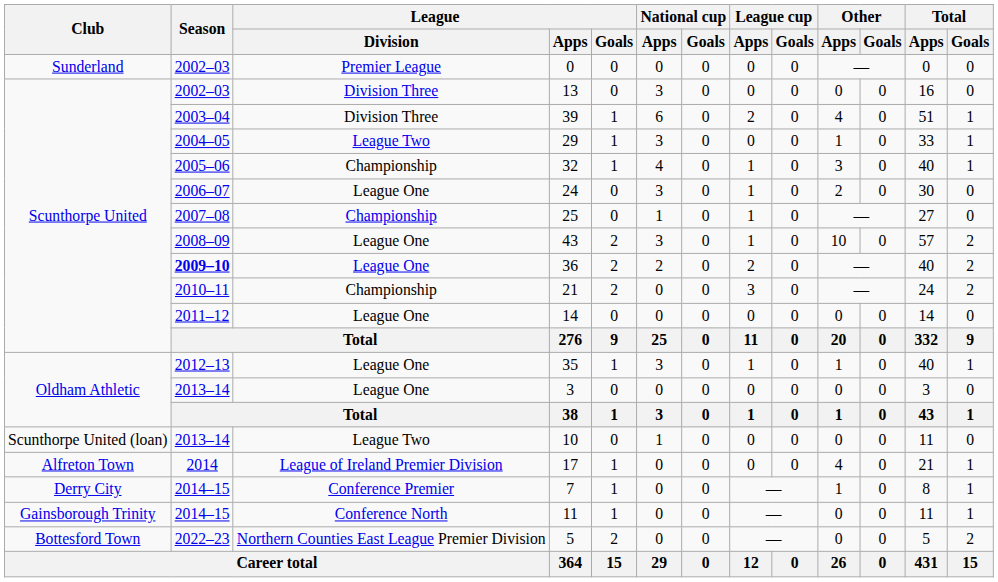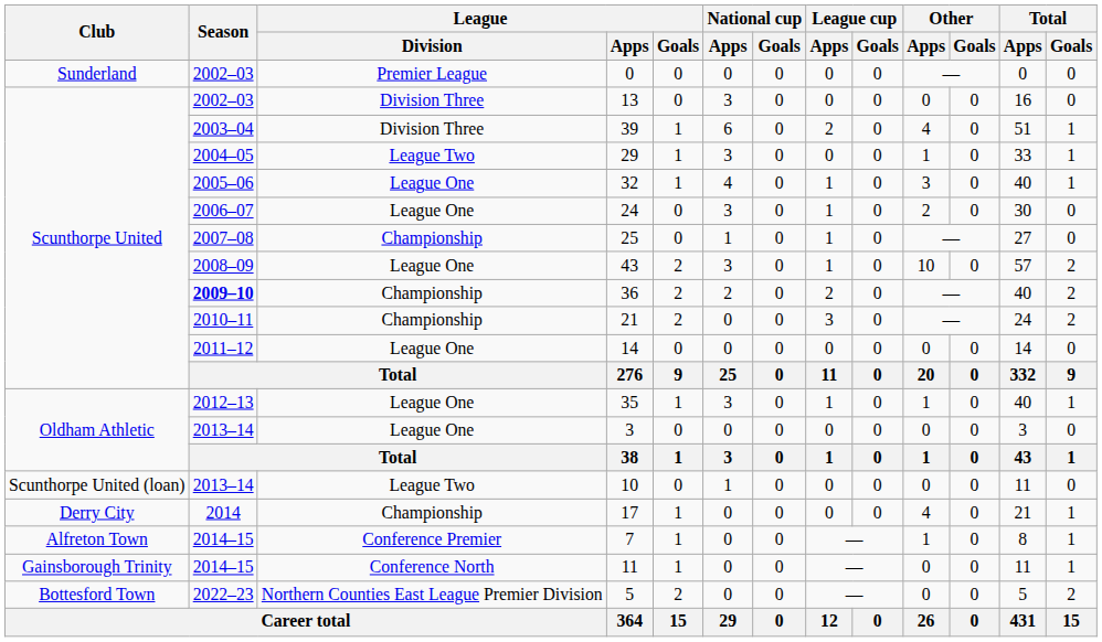32 | League / Division: Championship -> League One
36 | League / Division: League One -> Championship
17 | Club: Alfreton Town -> Derry City
17 | League / Division: League of Ireland Premier Division -> Championship
7 | Club: Derry City -> Alfreton Town
